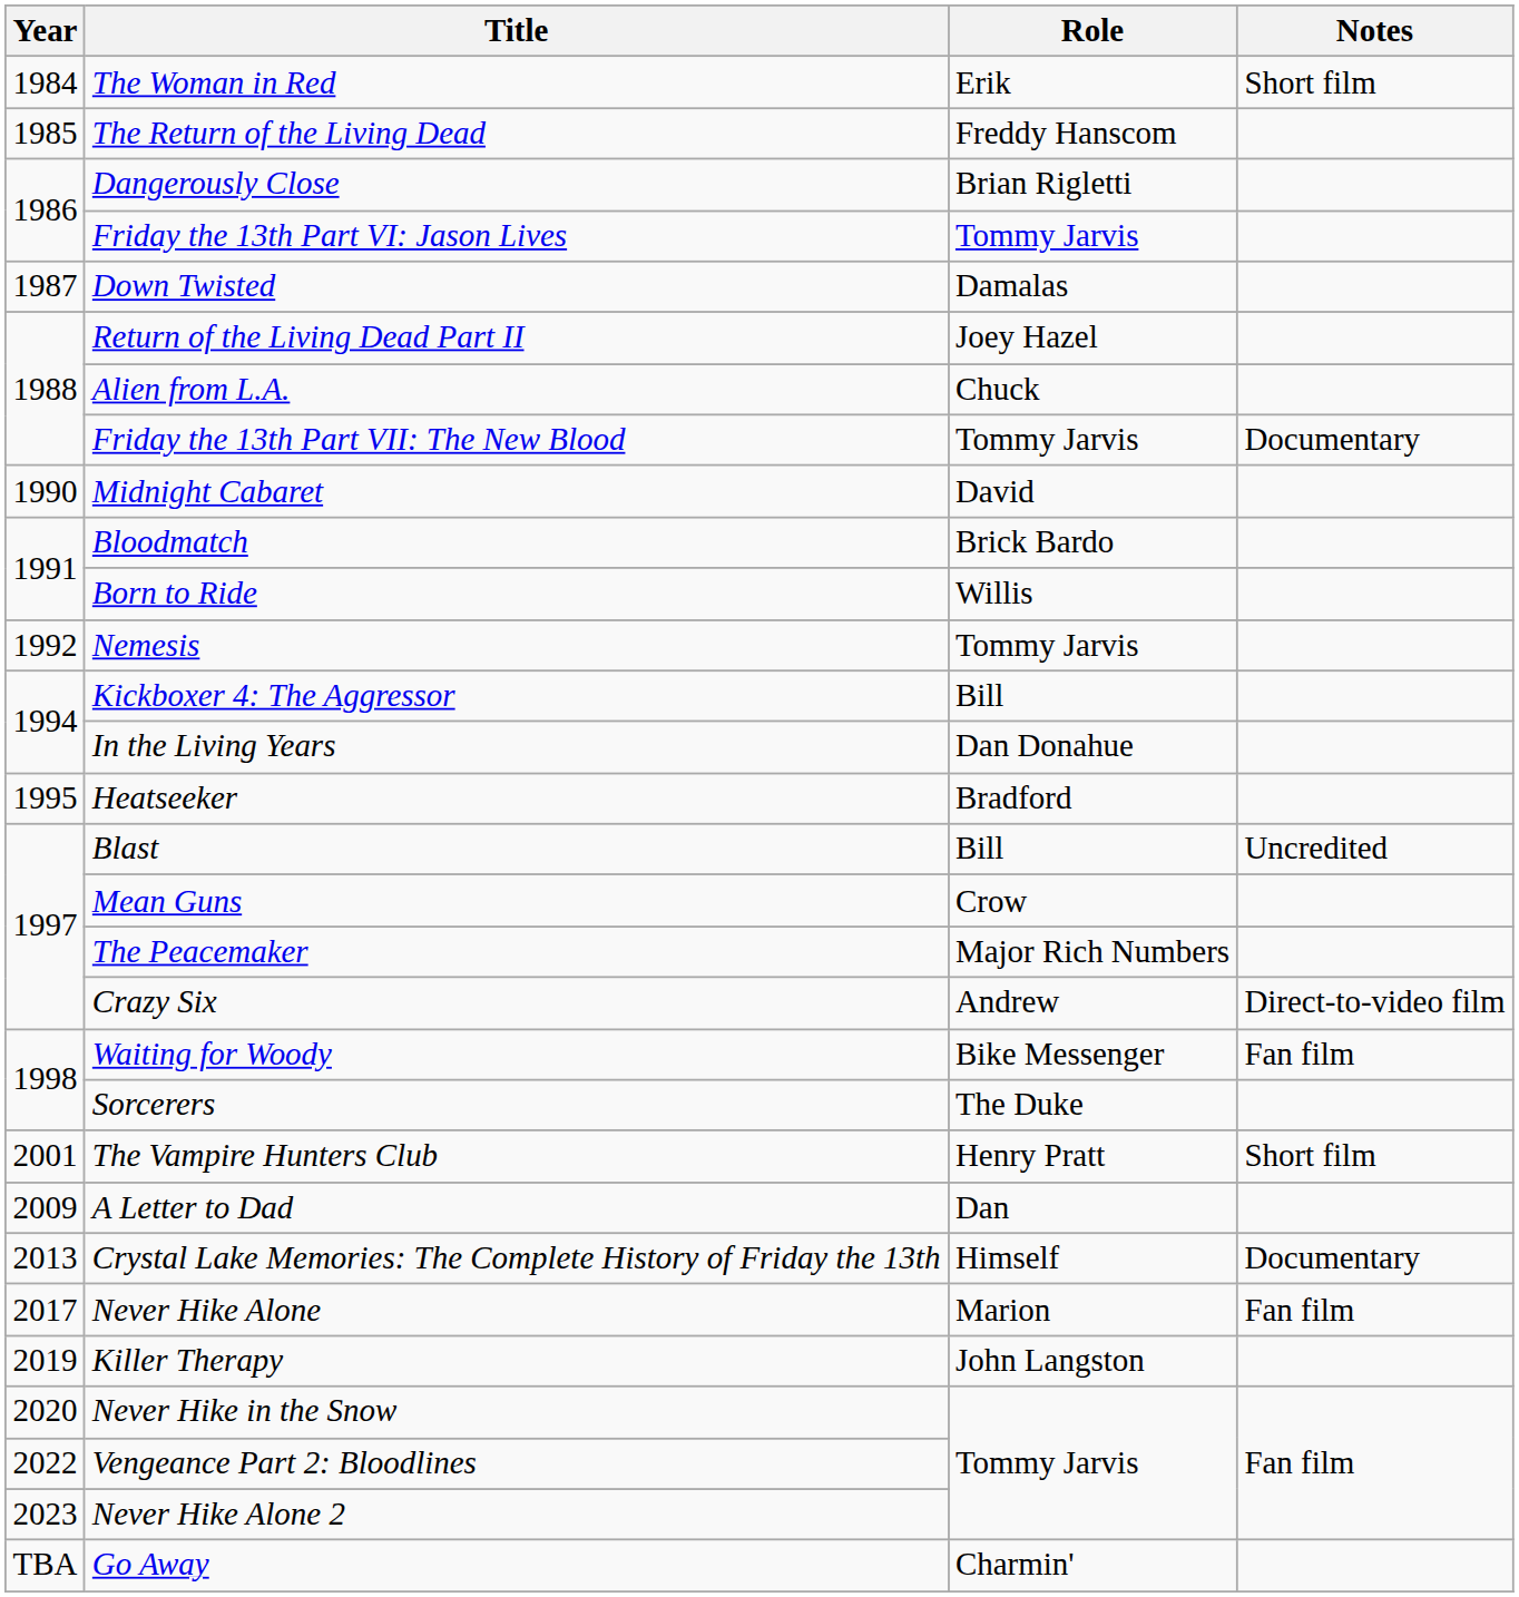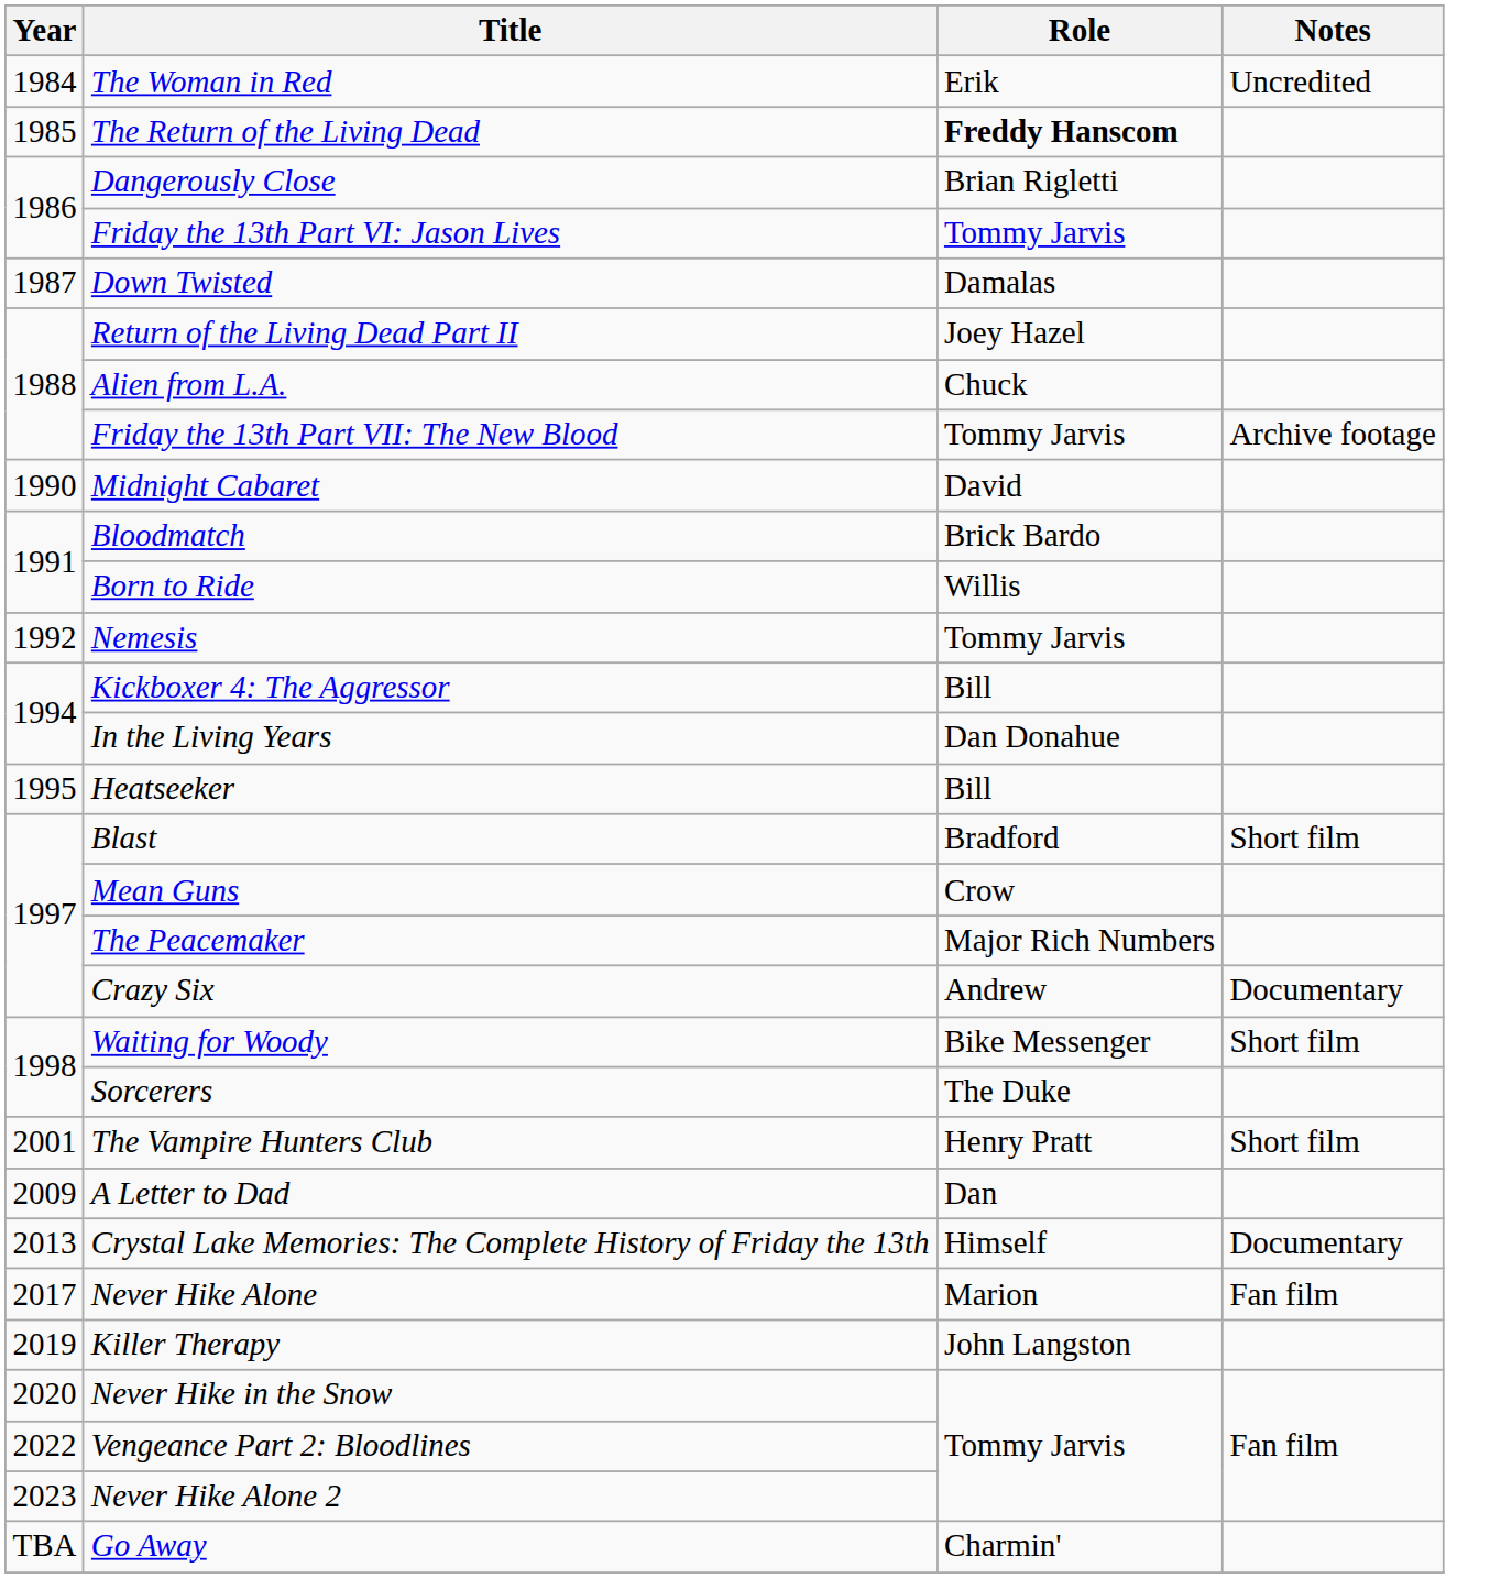The Woman in Red | Notes: Short film -> Uncredited
The Return of the Living Dead | Role: normal -> bold
Friday the 13th Part VII: The New Blood | Notes: Documentary -> Archive footage
Heatseeker | Role: Bradford -> Bill
Blast | Role: Bill -> Bradford
Blast | Notes: Uncredited -> Short film
Crazy Six | Notes: Direct-to-video film -> Documentary
Waiting for Woody | Notes: Fan film -> Short film
